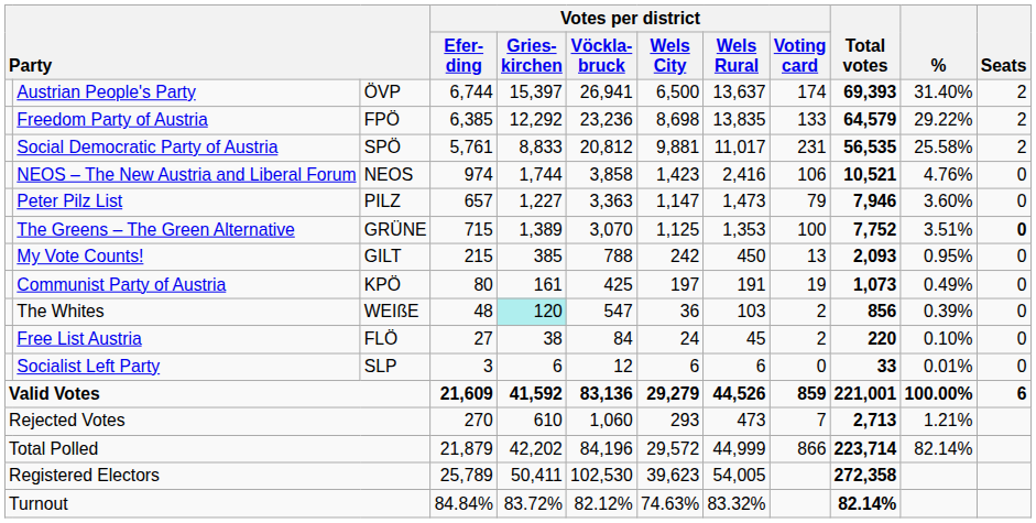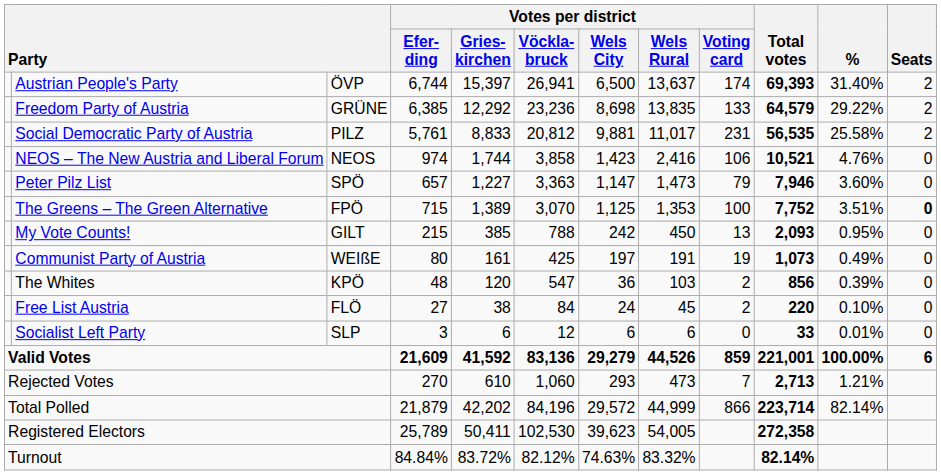Freedom Party of Austria | column 3: FPÖ -> GRÜNE
Social Democratic Party of Austria | column 3: SPÖ -> PILZ
Peter Pilz List | column 3: PILZ -> SPÖ
The Greens – The Green Alternative | column 3: GRÜNE -> FPÖ
Communist Party of Austria | column 3: KPÖ -> WEIßE
The Whites | column 3: WEIßE -> KPÖ
The Whites | Votes per district / Gries- kirchen: paleturquoise background -> no background
